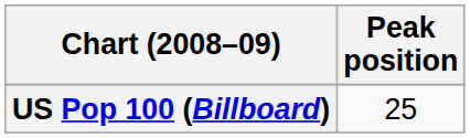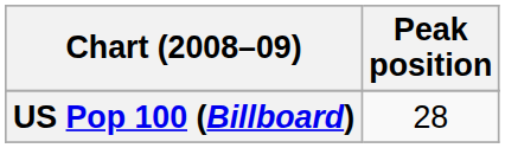US Pop 100 (Billboard) | Peak position: 25 -> 28
